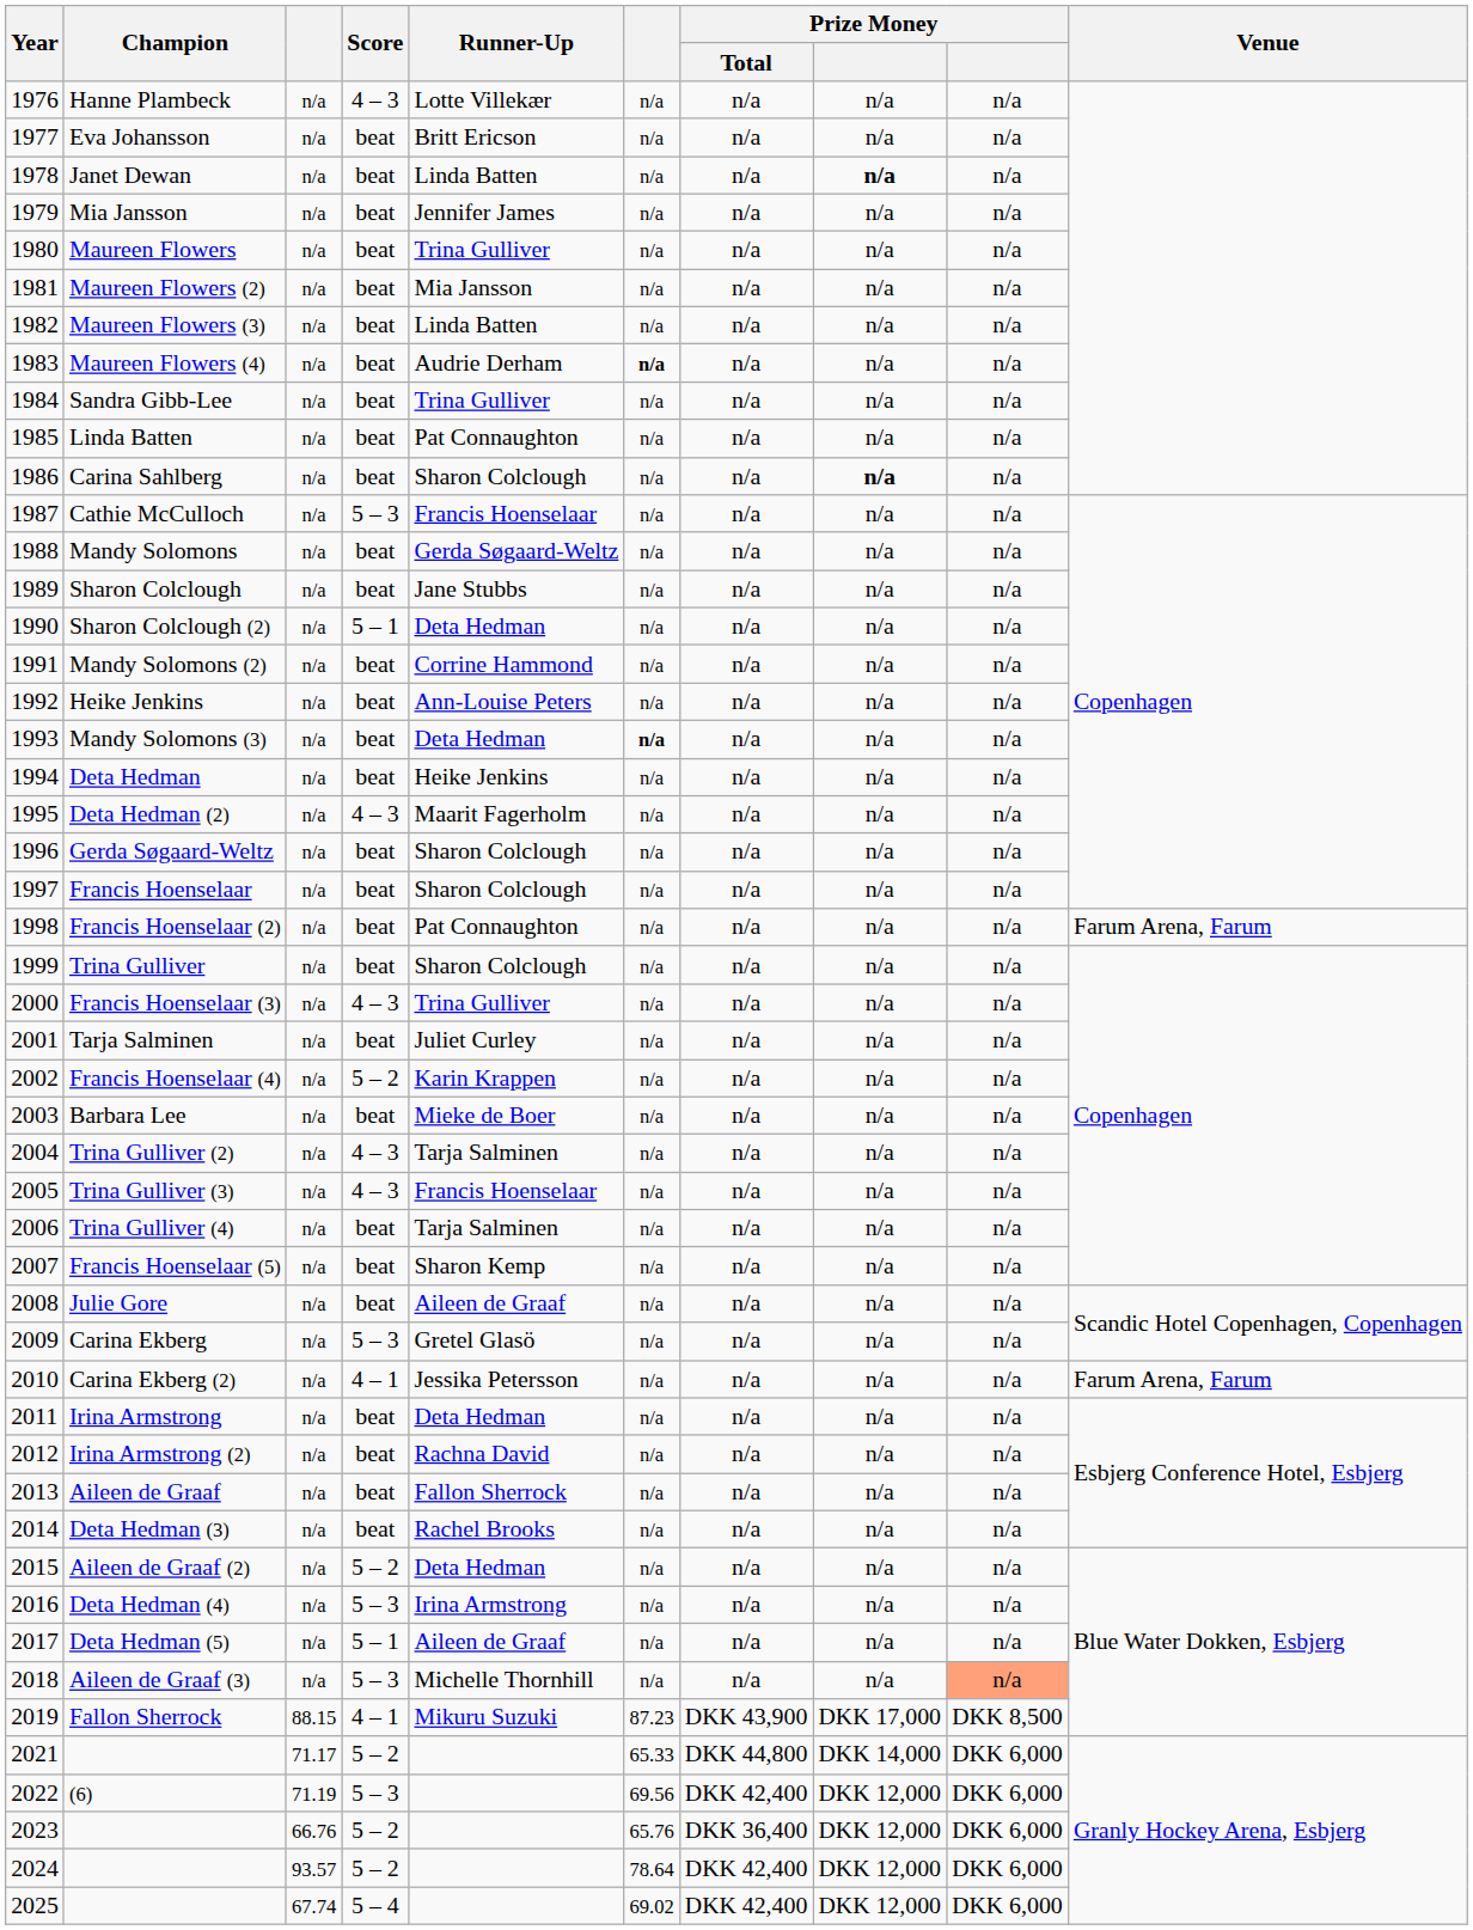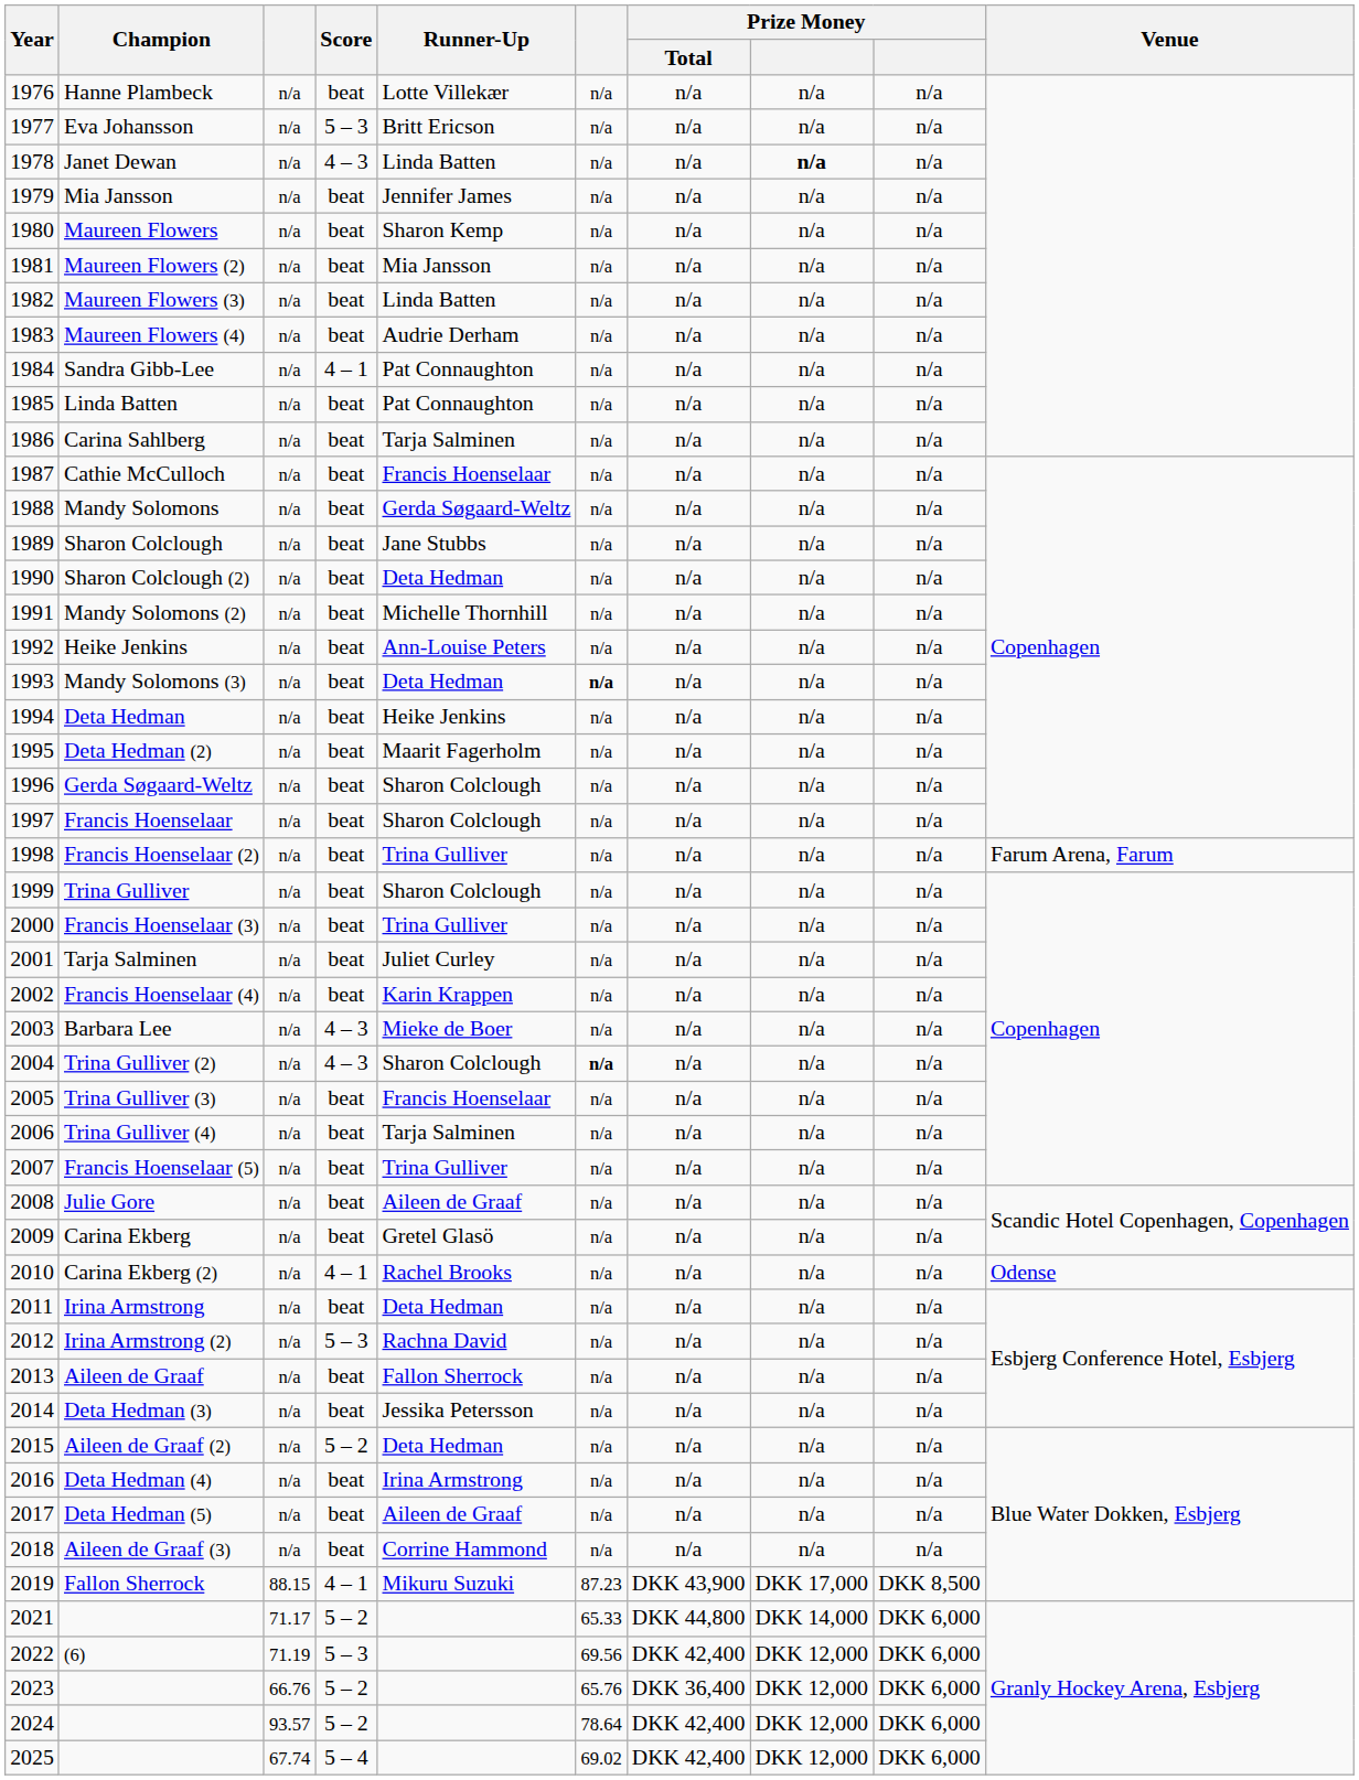Hanne Plambeck | Score: 4 – 3 -> beat
Eva Johansson | Score: beat -> 5 – 3
Janet Dewan | Score: beat -> 4 – 3
Maureen Flowers | Runner-Up: Trina Gulliver -> Sharon Kemp
Maureen Flowers (4) | column 6: bold -> normal
Sandra Gibb-Lee | Score: beat -> 4 – 1
Sandra Gibb-Lee | Runner-Up: Trina Gulliver -> Pat Connaughton
Carina Sahlberg | Runner-Up: Sharon Colclough -> Tarja Salminen
Carina Sahlberg | column 8: bold -> normal
Cathie McCulloch | Score: 5 – 3 -> beat
Sharon Colclough (2) | Score: 5 – 1 -> beat
Mandy Solomons (2) | Runner-Up: Corrine Hammond -> Michelle Thornhill
Deta Hedman (2) | Score: 4 – 3 -> beat
Francis Hoenselaar (2) | Runner-Up: Pat Connaughton -> Trina Gulliver
Francis Hoenselaar (3) | Score: 4 – 3 -> beat
Francis Hoenselaar (4) | Score: 5 – 2 -> beat
Barbara Lee | Score: beat -> 4 – 3
Trina Gulliver (2) | Runner-Up: Tarja Salminen -> Sharon Colclough
Trina Gulliver (2) | column 6: normal -> bold
Trina Gulliver (3) | Score: 4 – 3 -> beat
Francis Hoenselaar (5) | Runner-Up: Sharon Kemp -> Trina Gulliver
Carina Ekberg | Score: 5 – 3 -> beat
Carina Ekberg (2) | Runner-Up: Jessika Petersson -> Rachel Brooks
Carina Ekberg (2) | Venue: Farum Arena, Farum -> Odense
Irina Armstrong (2) | Score: beat -> 5 – 3
Deta Hedman (3) | Runner-Up: Rachel Brooks -> Jessika Petersson
Deta Hedman (4) | Score: 5 – 3 -> beat
Deta Hedman (5) | Score: 5 – 1 -> beat
Aileen de Graaf (3) | Score: 5 – 3 -> beat
Aileen de Graaf (3) | Runner-Up: Michelle Thornhill -> Corrine Hammond
Aileen de Graaf (3) | column 9: lightsalmon background -> no background
